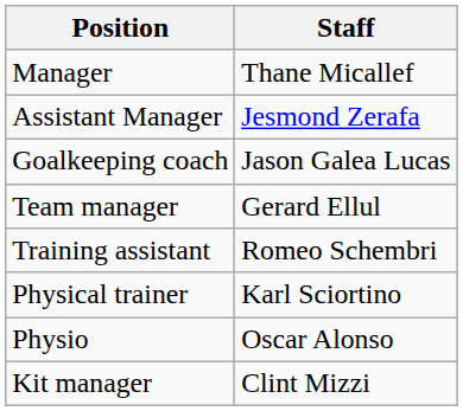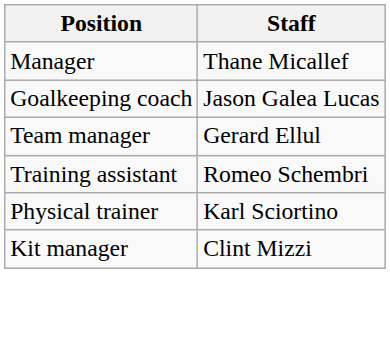- row: Assistant Manager | Jesmond Zerafa
- row: Physio | Oscar Alonso
